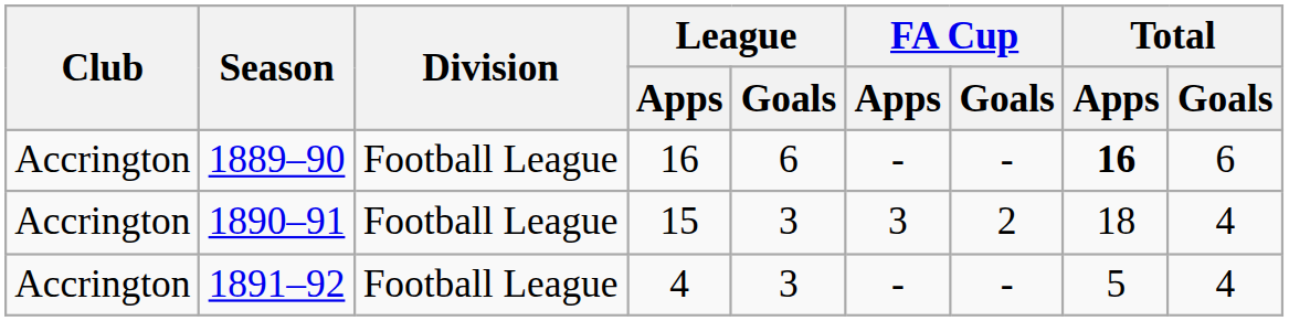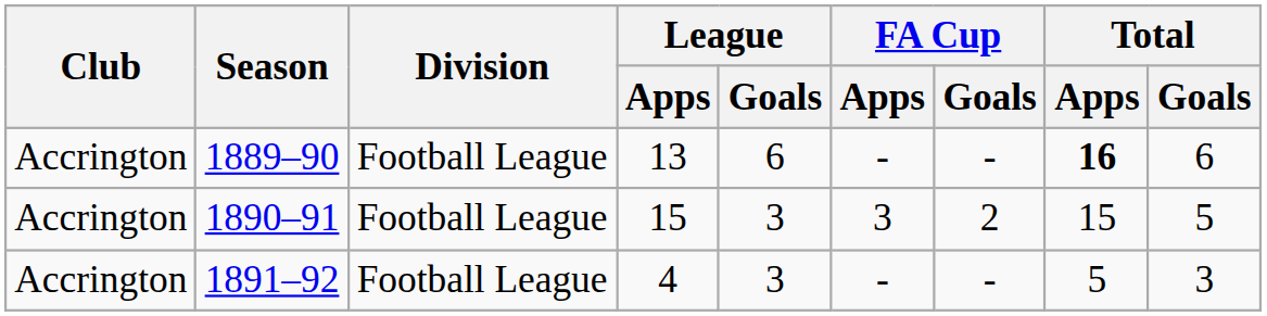1889–90 | League / Apps: 16 -> 13
1890–91 | Total / Apps: 18 -> 15
1890–91 | Total / Goals: 4 -> 5
1891–92 | Total / Goals: 4 -> 3
